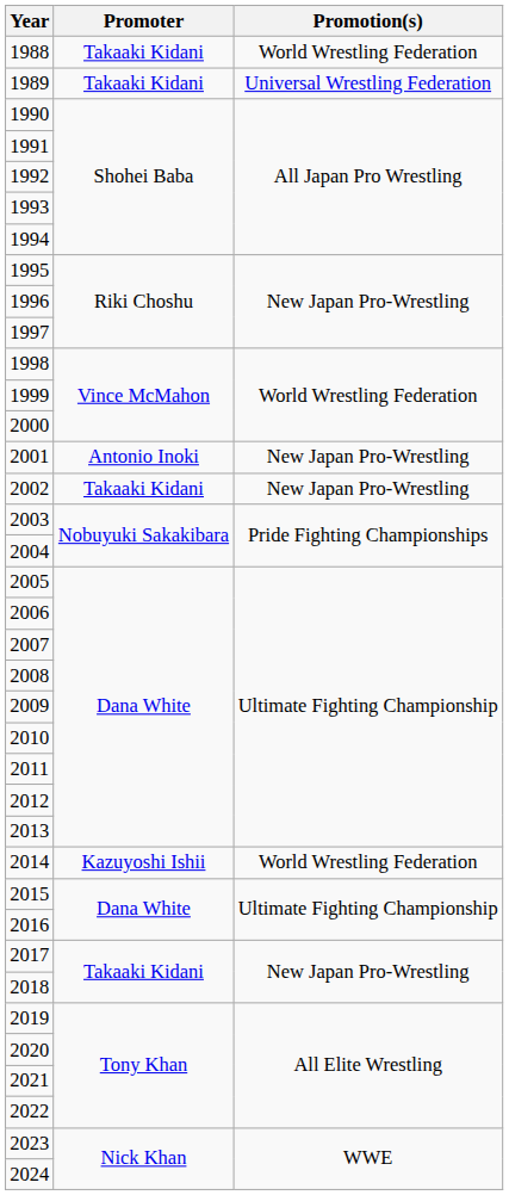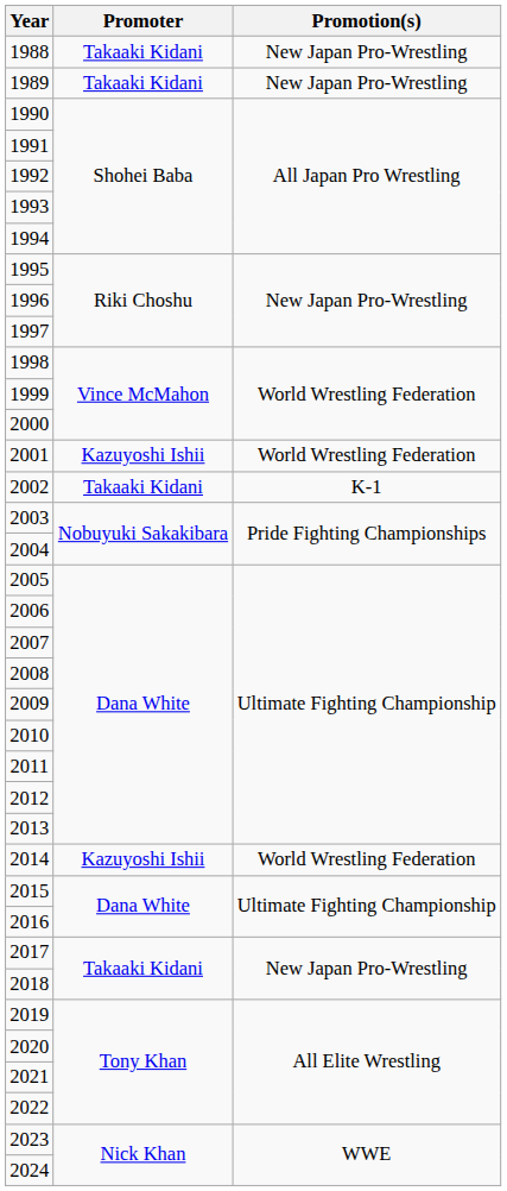1988 | Promotion(s): World Wrestling Federation -> New Japan Pro-Wrestling
1989 | Promotion(s): Universal Wrestling Federation -> New Japan Pro-Wrestling
2001 | Promoter: Antonio Inoki -> Kazuyoshi Ishii
2001 | Promotion(s): New Japan Pro-Wrestling -> World Wrestling Federation
2002 | Promotion(s): New Japan Pro-Wrestling -> K-1
